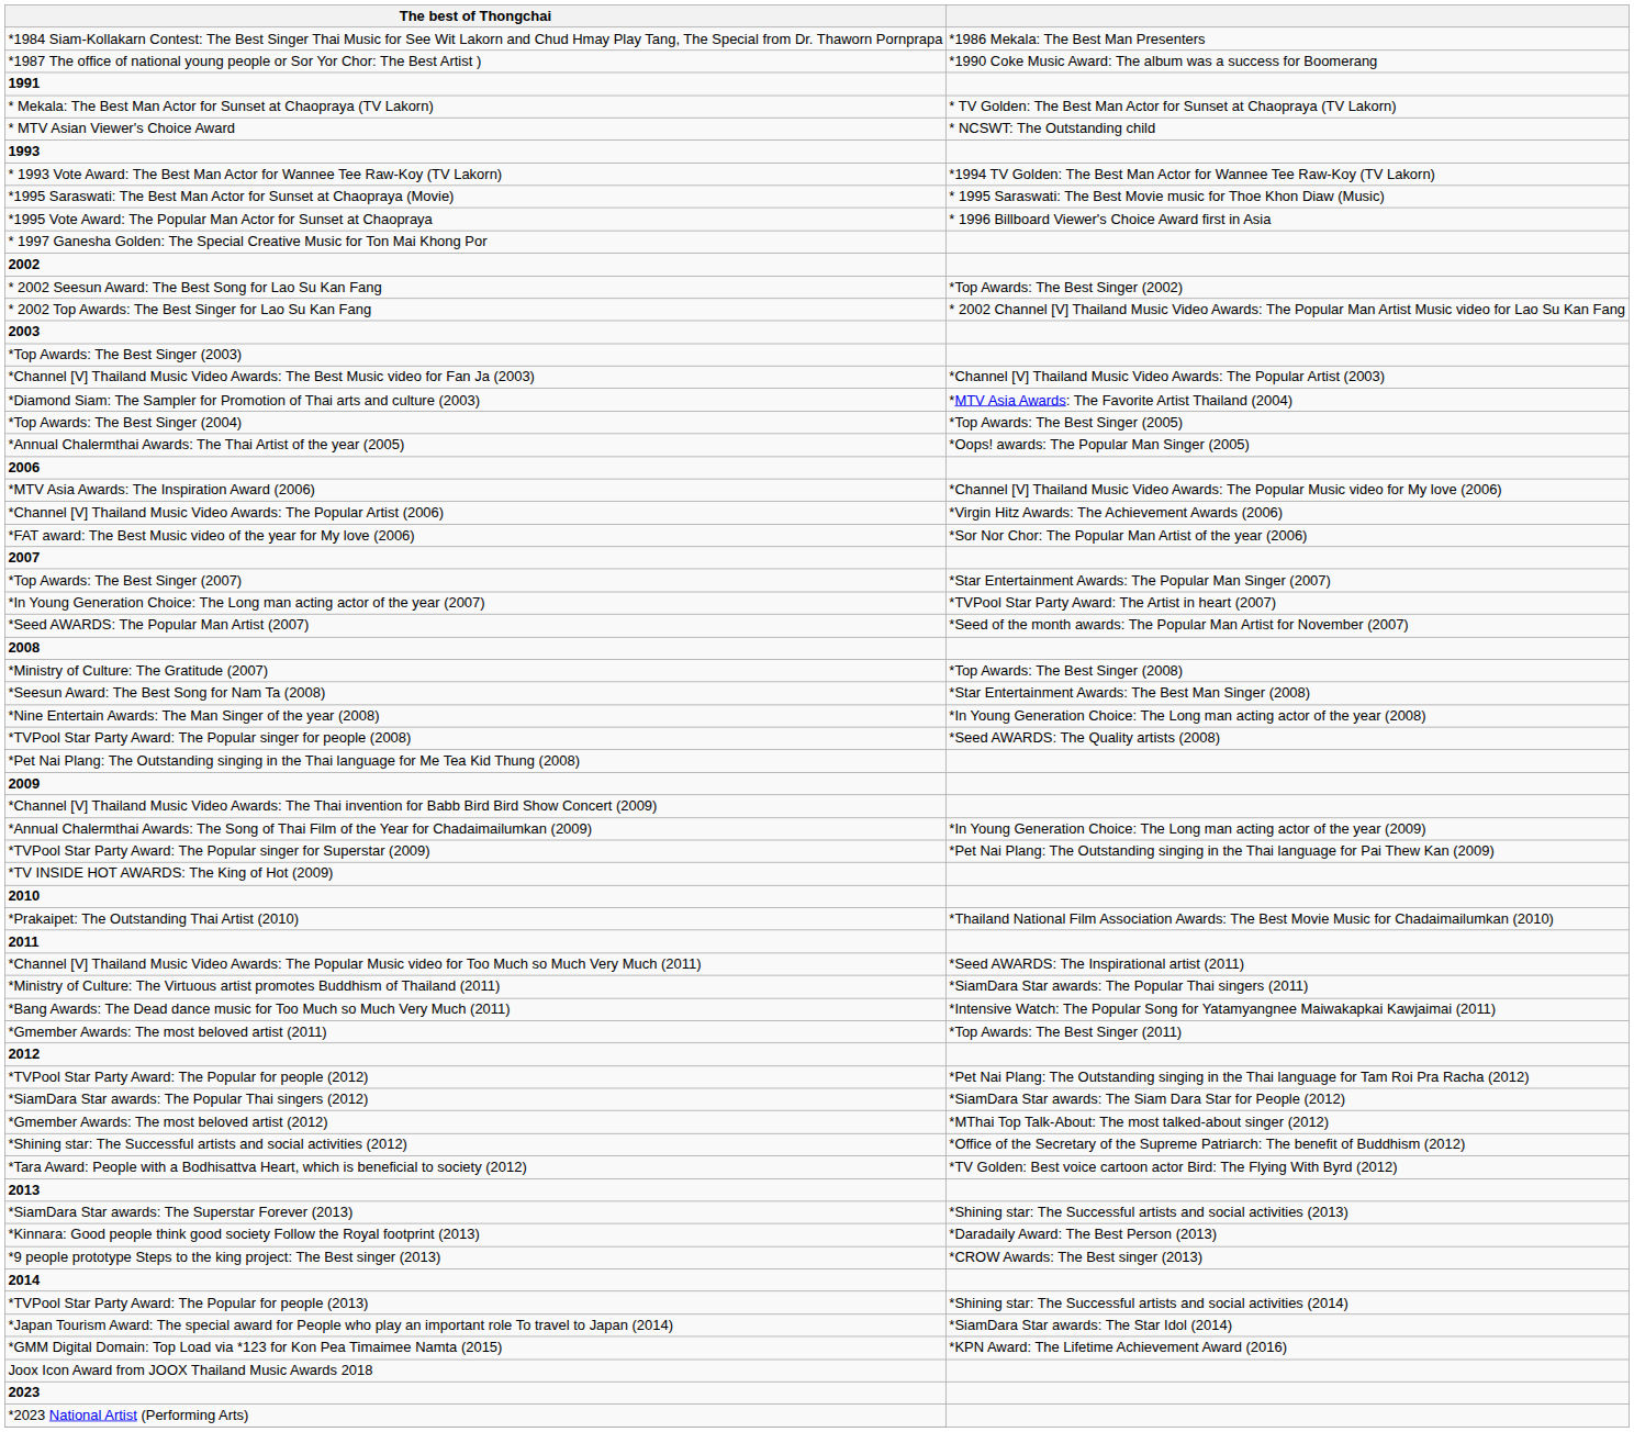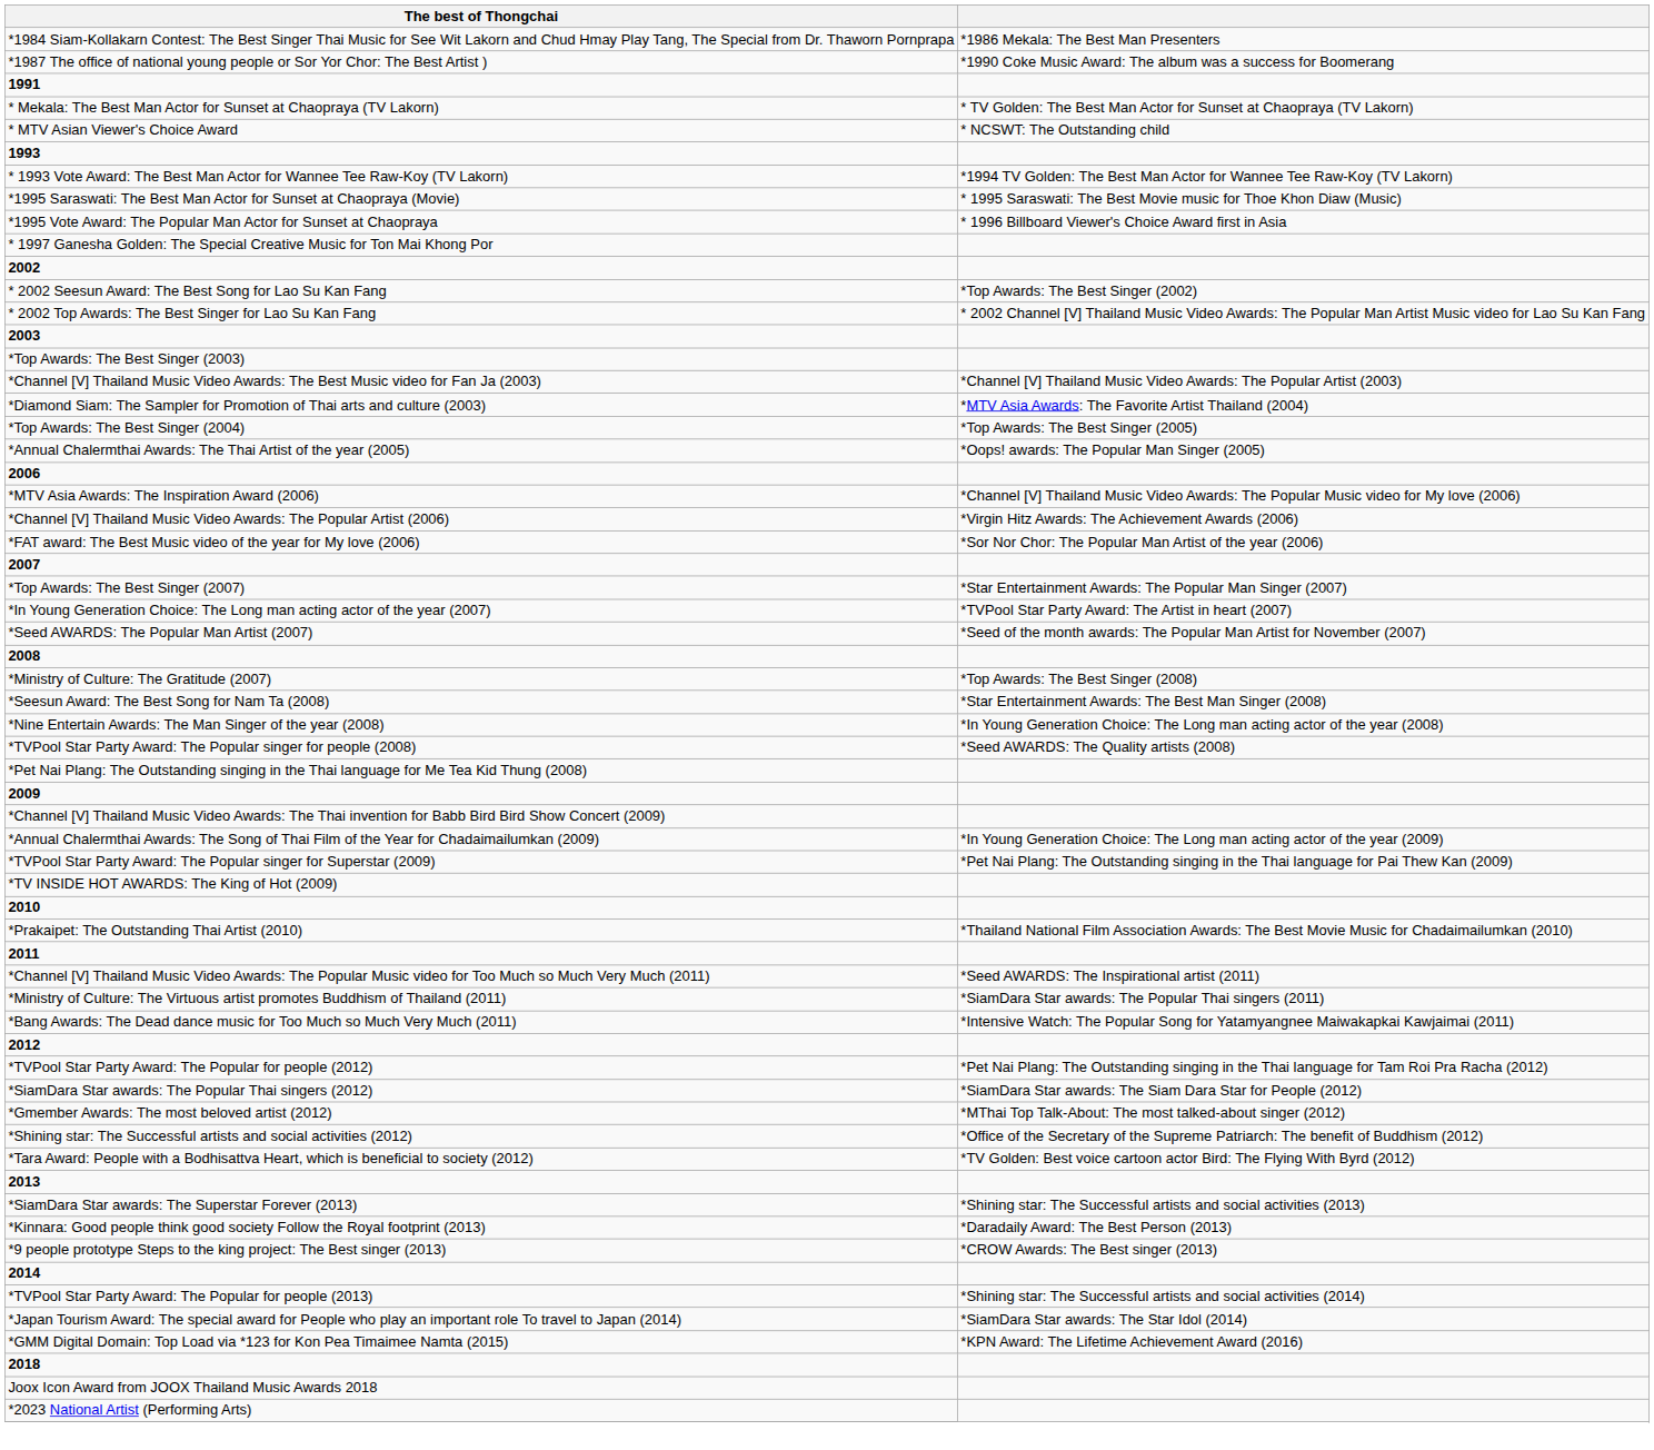- row: *Gmember Awards: The most beloved artist (2011) | *Top Awards: The Best Singer (2011)
+ row: 2018
- row: 2023
